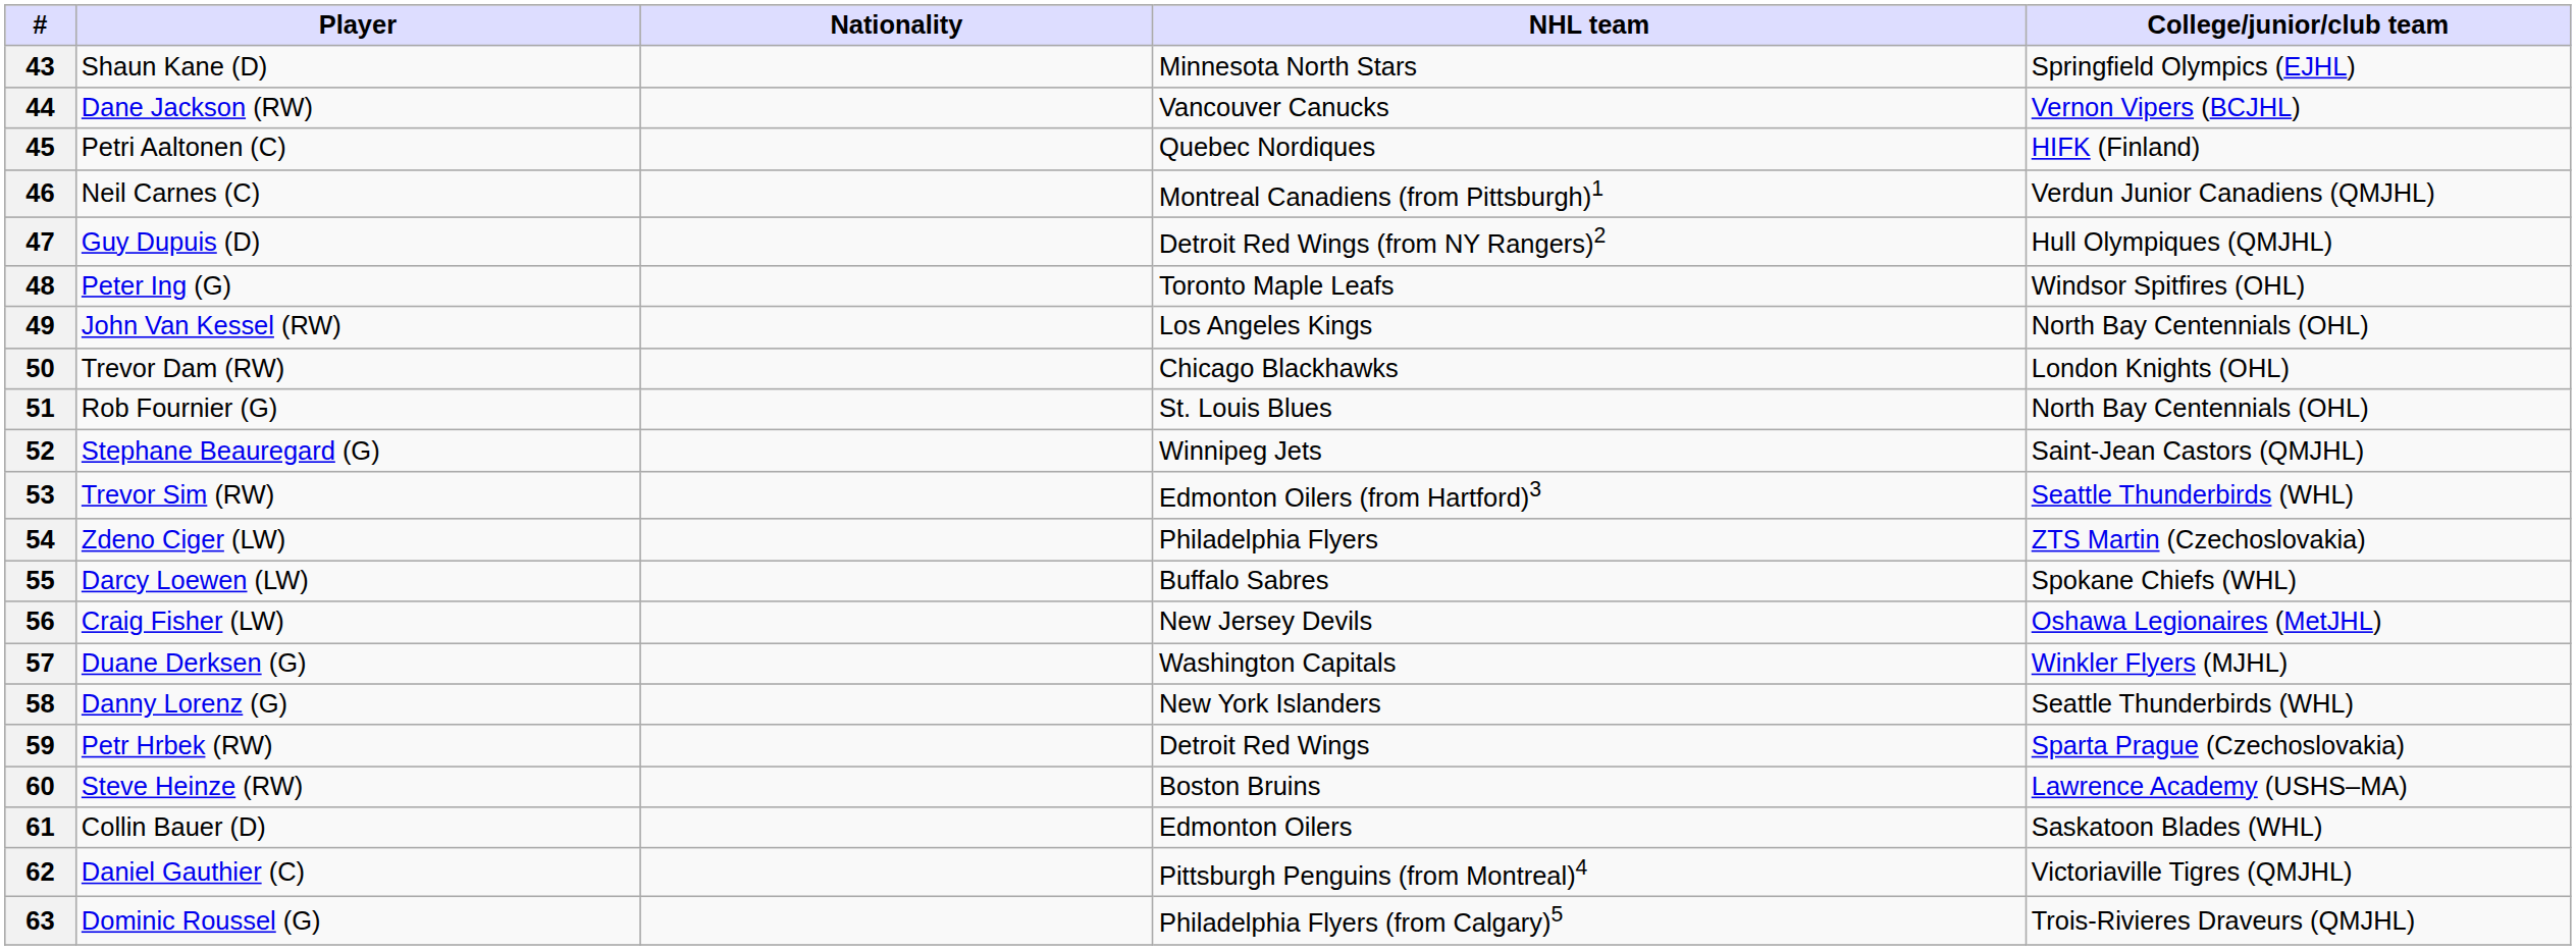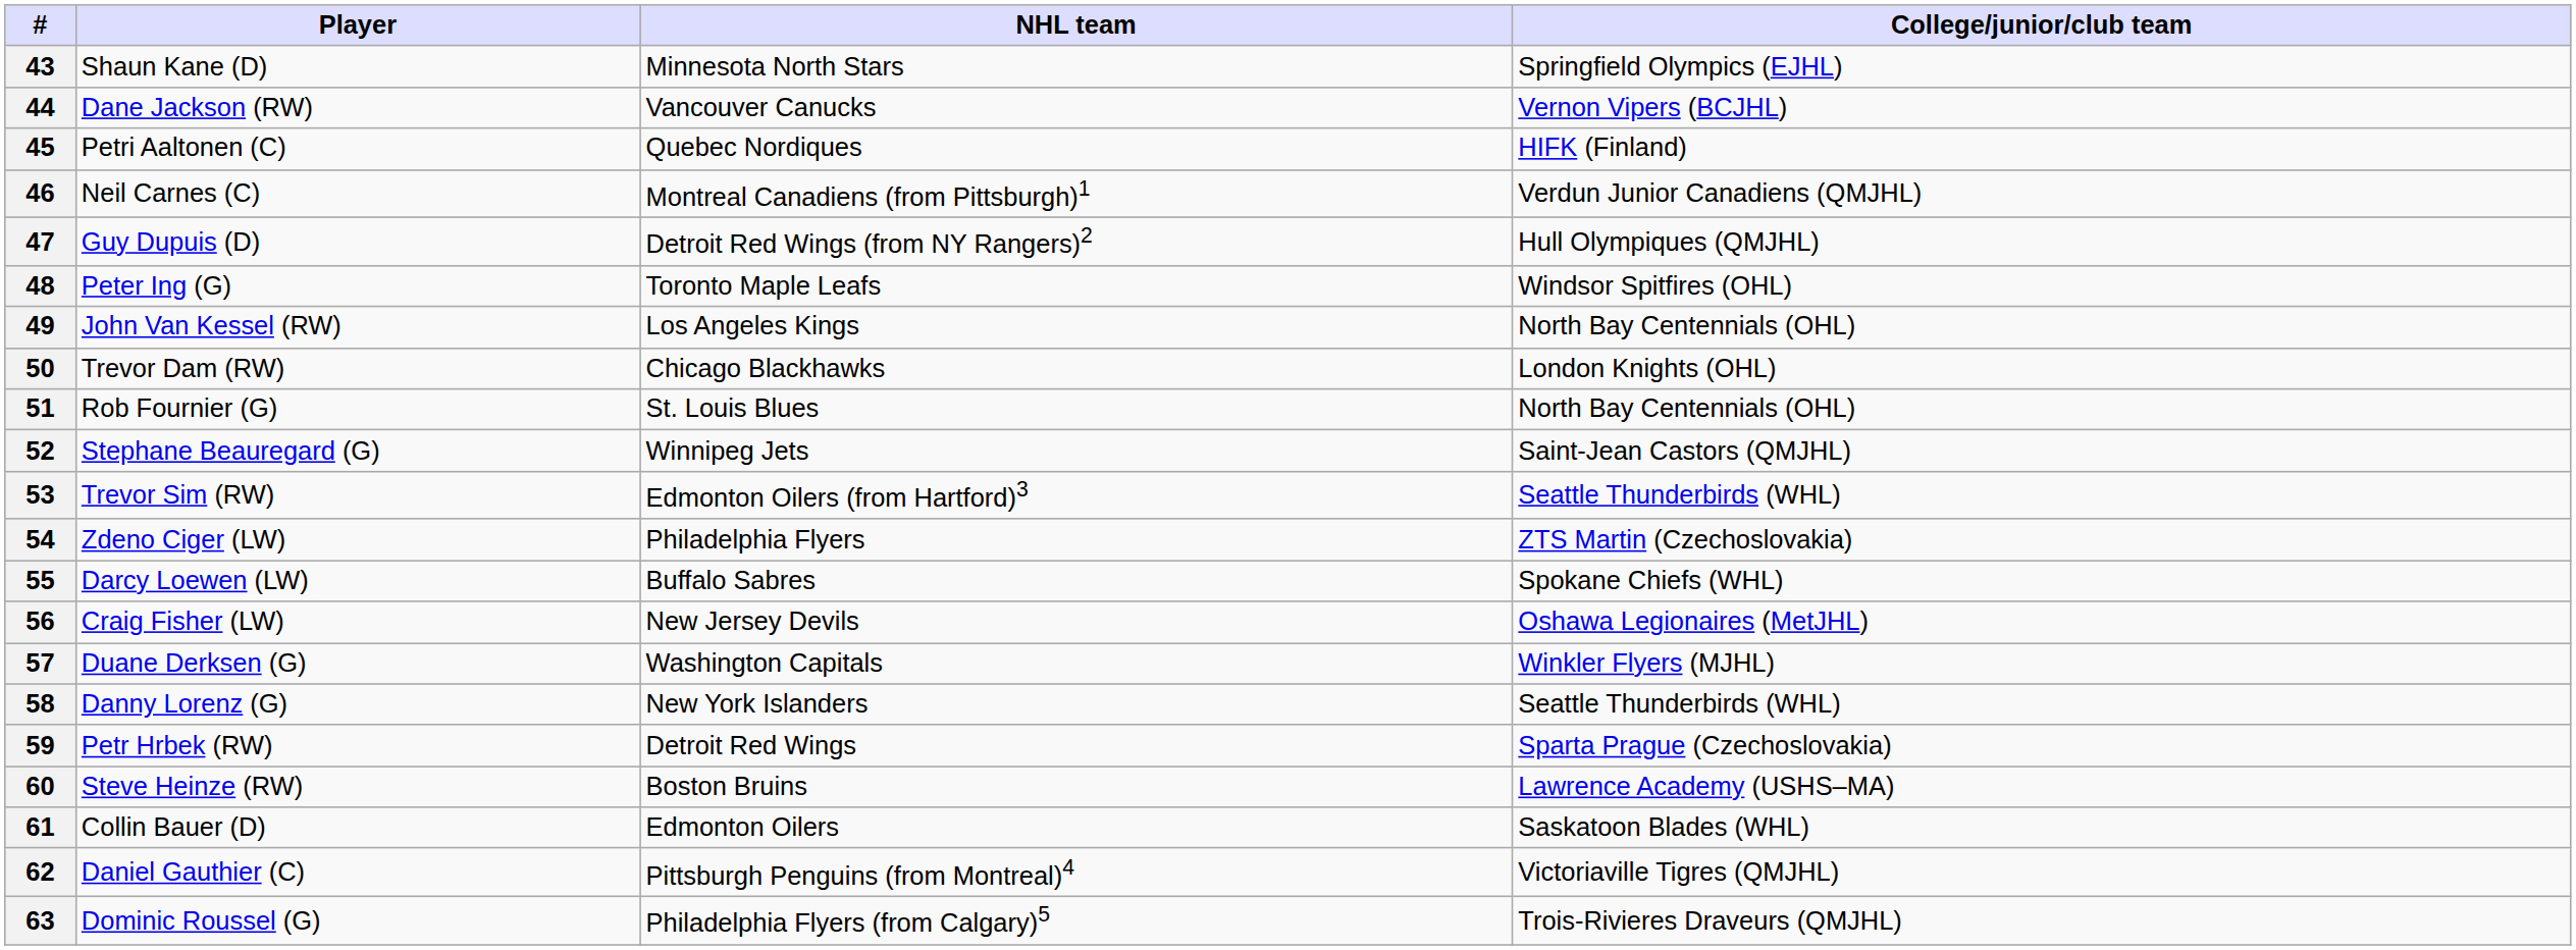- column: Nationality
